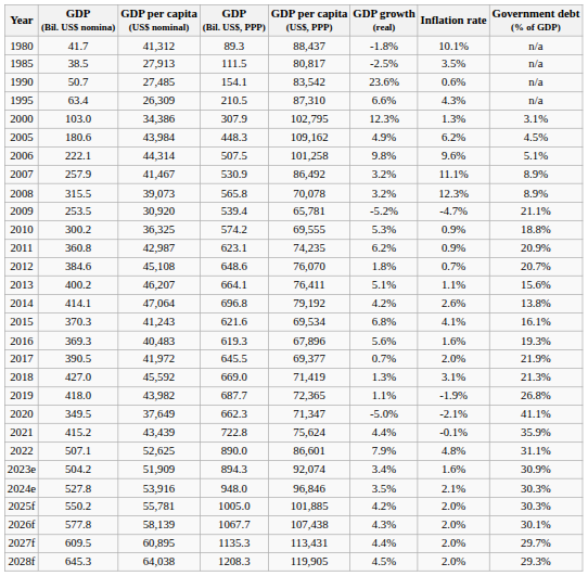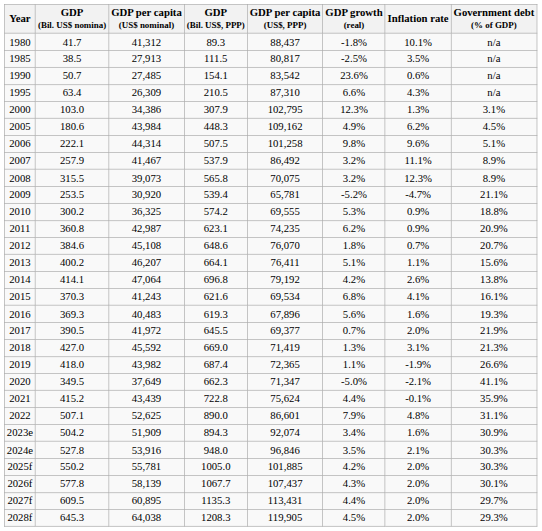2007 | GDP (Bil. US$, PPP): 530.9 -> 537.9
2008 | GDP per capita (US$, PPP): 70,078 -> 70,075
2019 | GDP (Bil. US$, PPP): 687.7 -> 687.4
2019 | Government debt (% of GDP): 26.8% -> 26.6%
2026f | GDP per capita (US$, PPP): 107,438 -> 107,437
